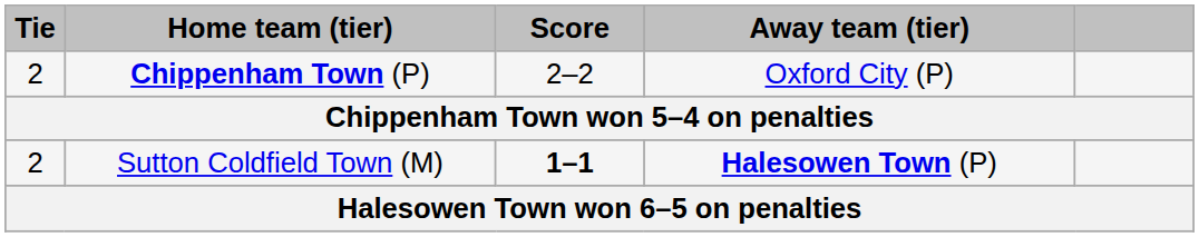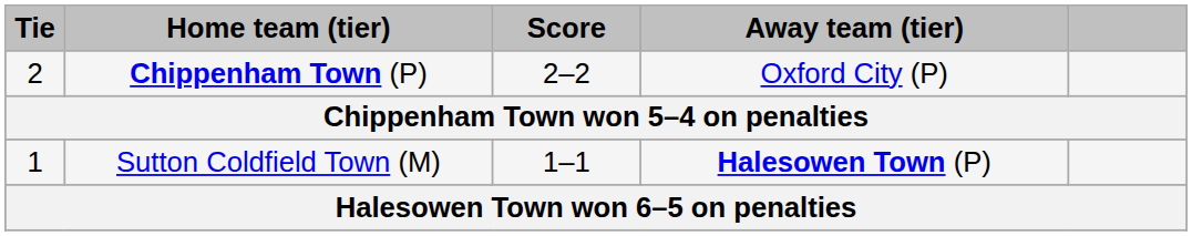Sutton Coldfield Town (M) | Tie: 2 -> 1
Sutton Coldfield Town (M) | Score: bold -> normal
